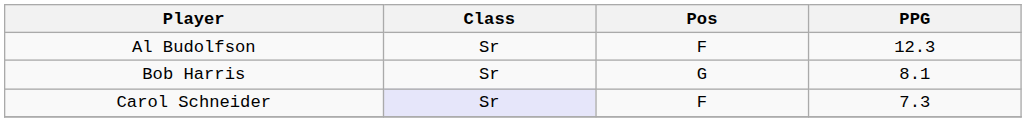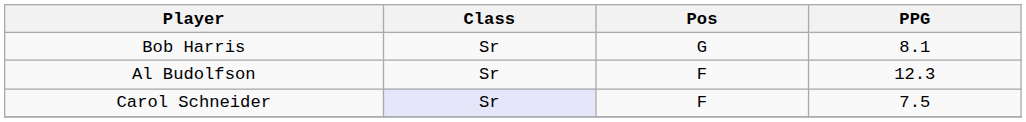rows swapped: Al Budolfson <-> Bob Harris
Carol Schneider | PPG: 7.3 -> 7.5
